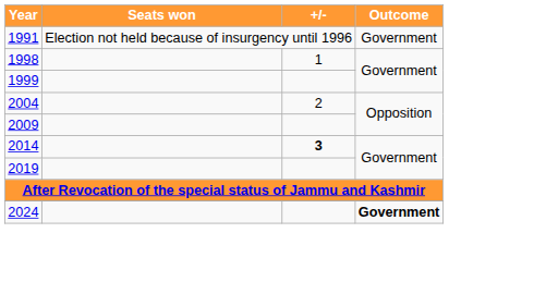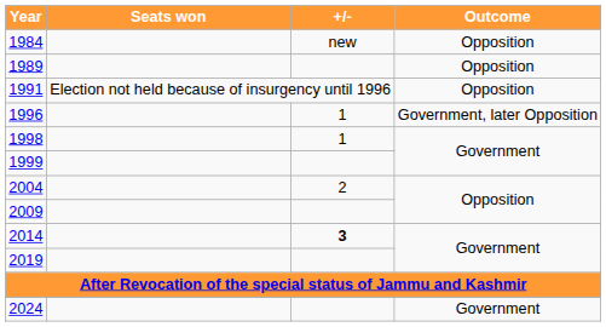+ row: 1984 | new | Opposition
+ row: 1989 | Opposition
1991 | Outcome: Government -> Opposition
+ row: 1996 | 1 | Government, later Opposition
2024 | Outcome: bold -> normal
